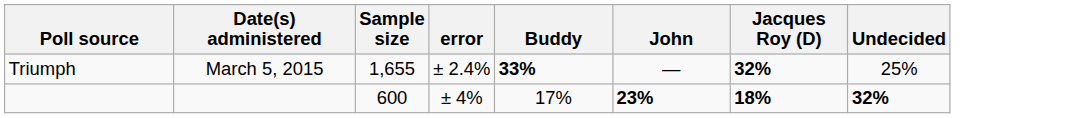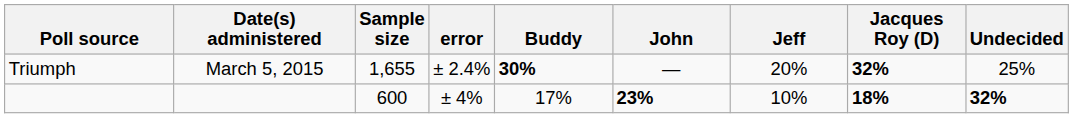+ column: Jeff | 20% | 10%
Triumph | Buddy: 33% -> 30%
